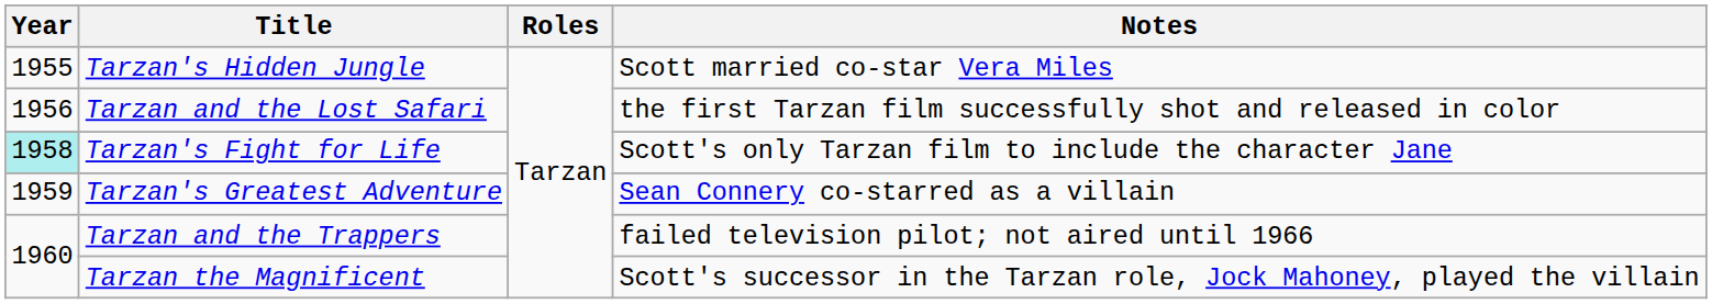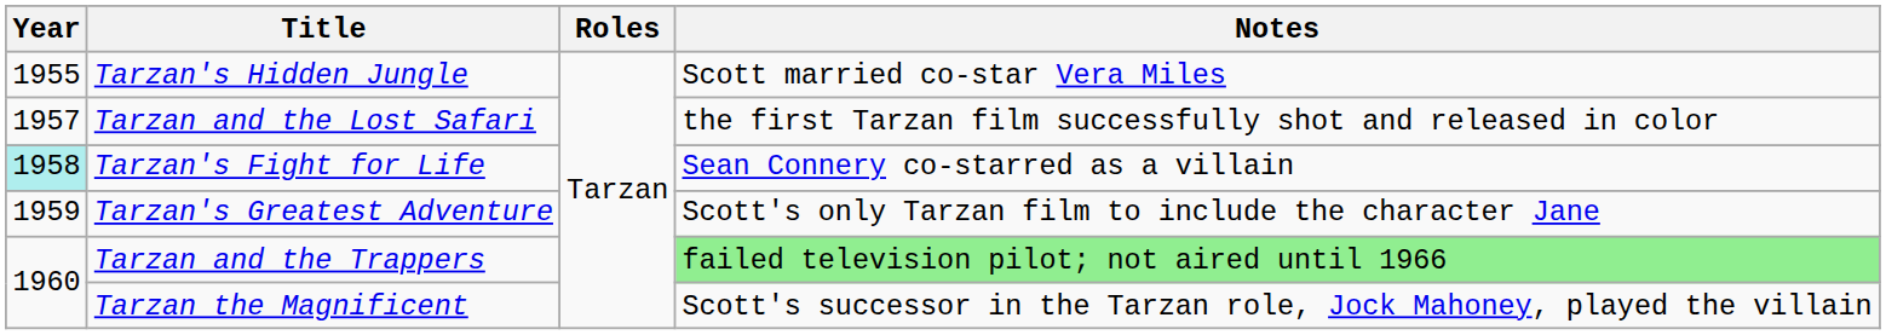Tarzan and the Lost Safari | Year: 1956 -> 1957
Tarzan's Fight for Life | Notes: Scott's only Tarzan film to include the character Jane -> Sean Connery co-starred as a villain
Tarzan's Greatest Adventure | Notes: Sean Connery co-starred as a villain -> Scott's only Tarzan film to include the character Jane
Tarzan and the Trappers | Notes: no background -> lightgreen background
